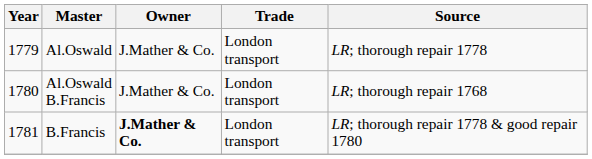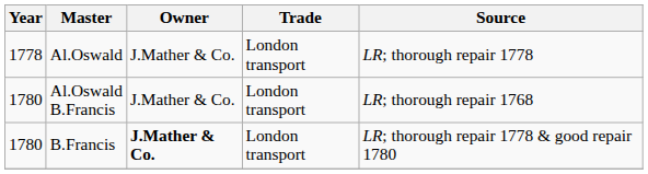Al.Oswald | Year: 1779 -> 1778
B.Francis | Year: 1781 -> 1780
